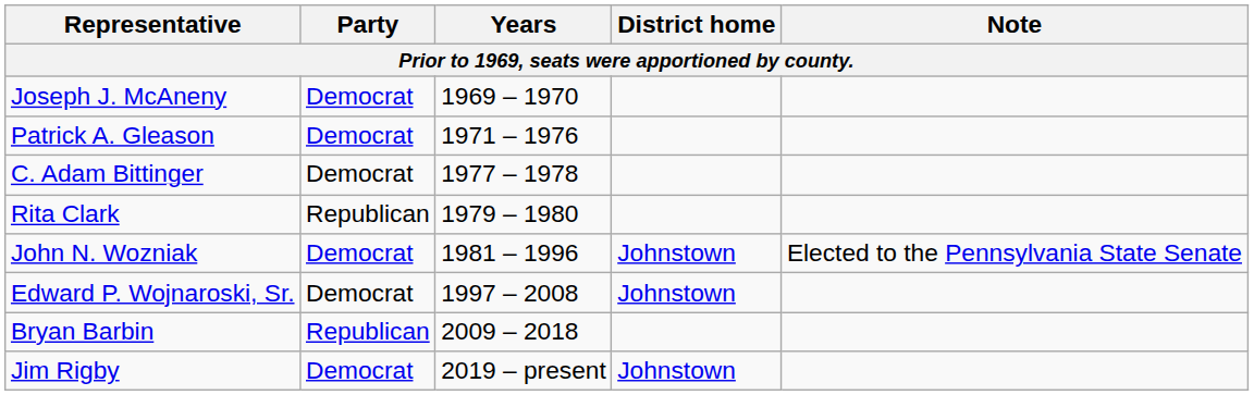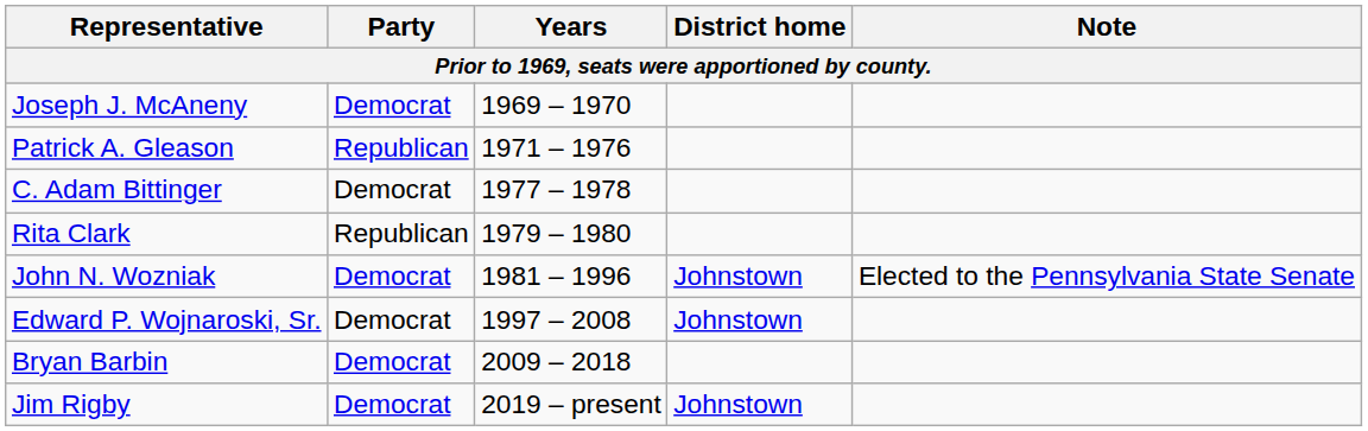Patrick A. Gleason | Party: Democrat -> Republican
Bryan Barbin | Party: Republican -> Democrat
